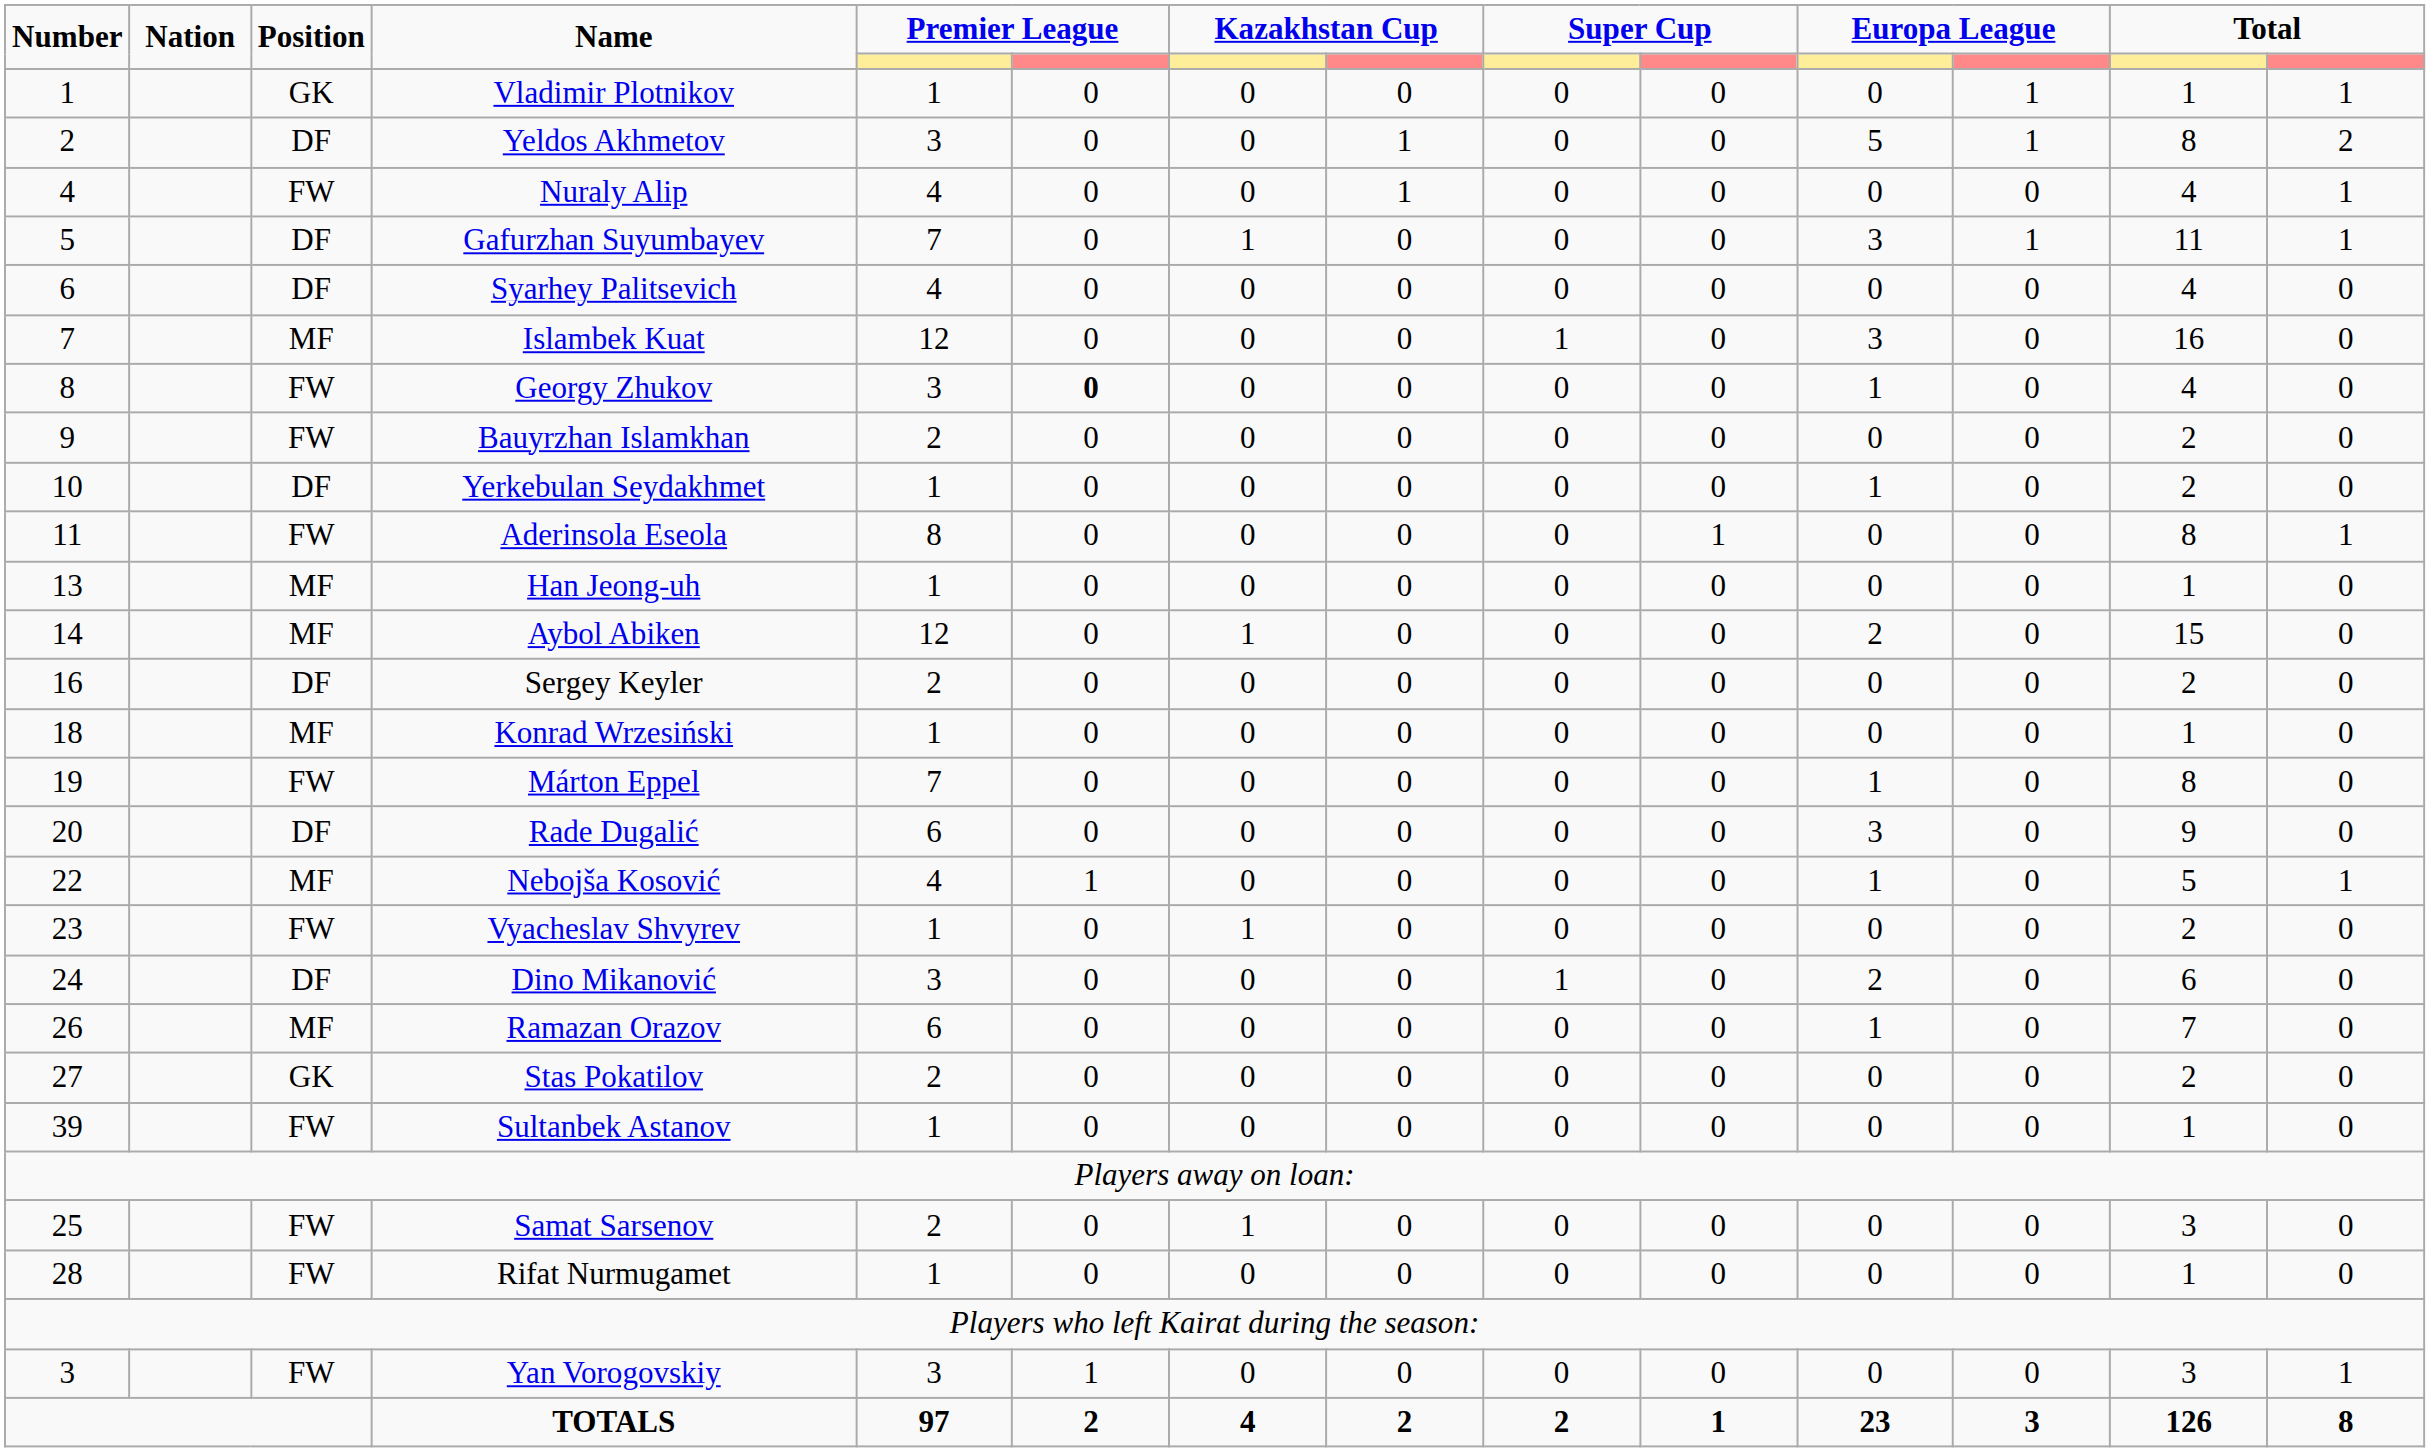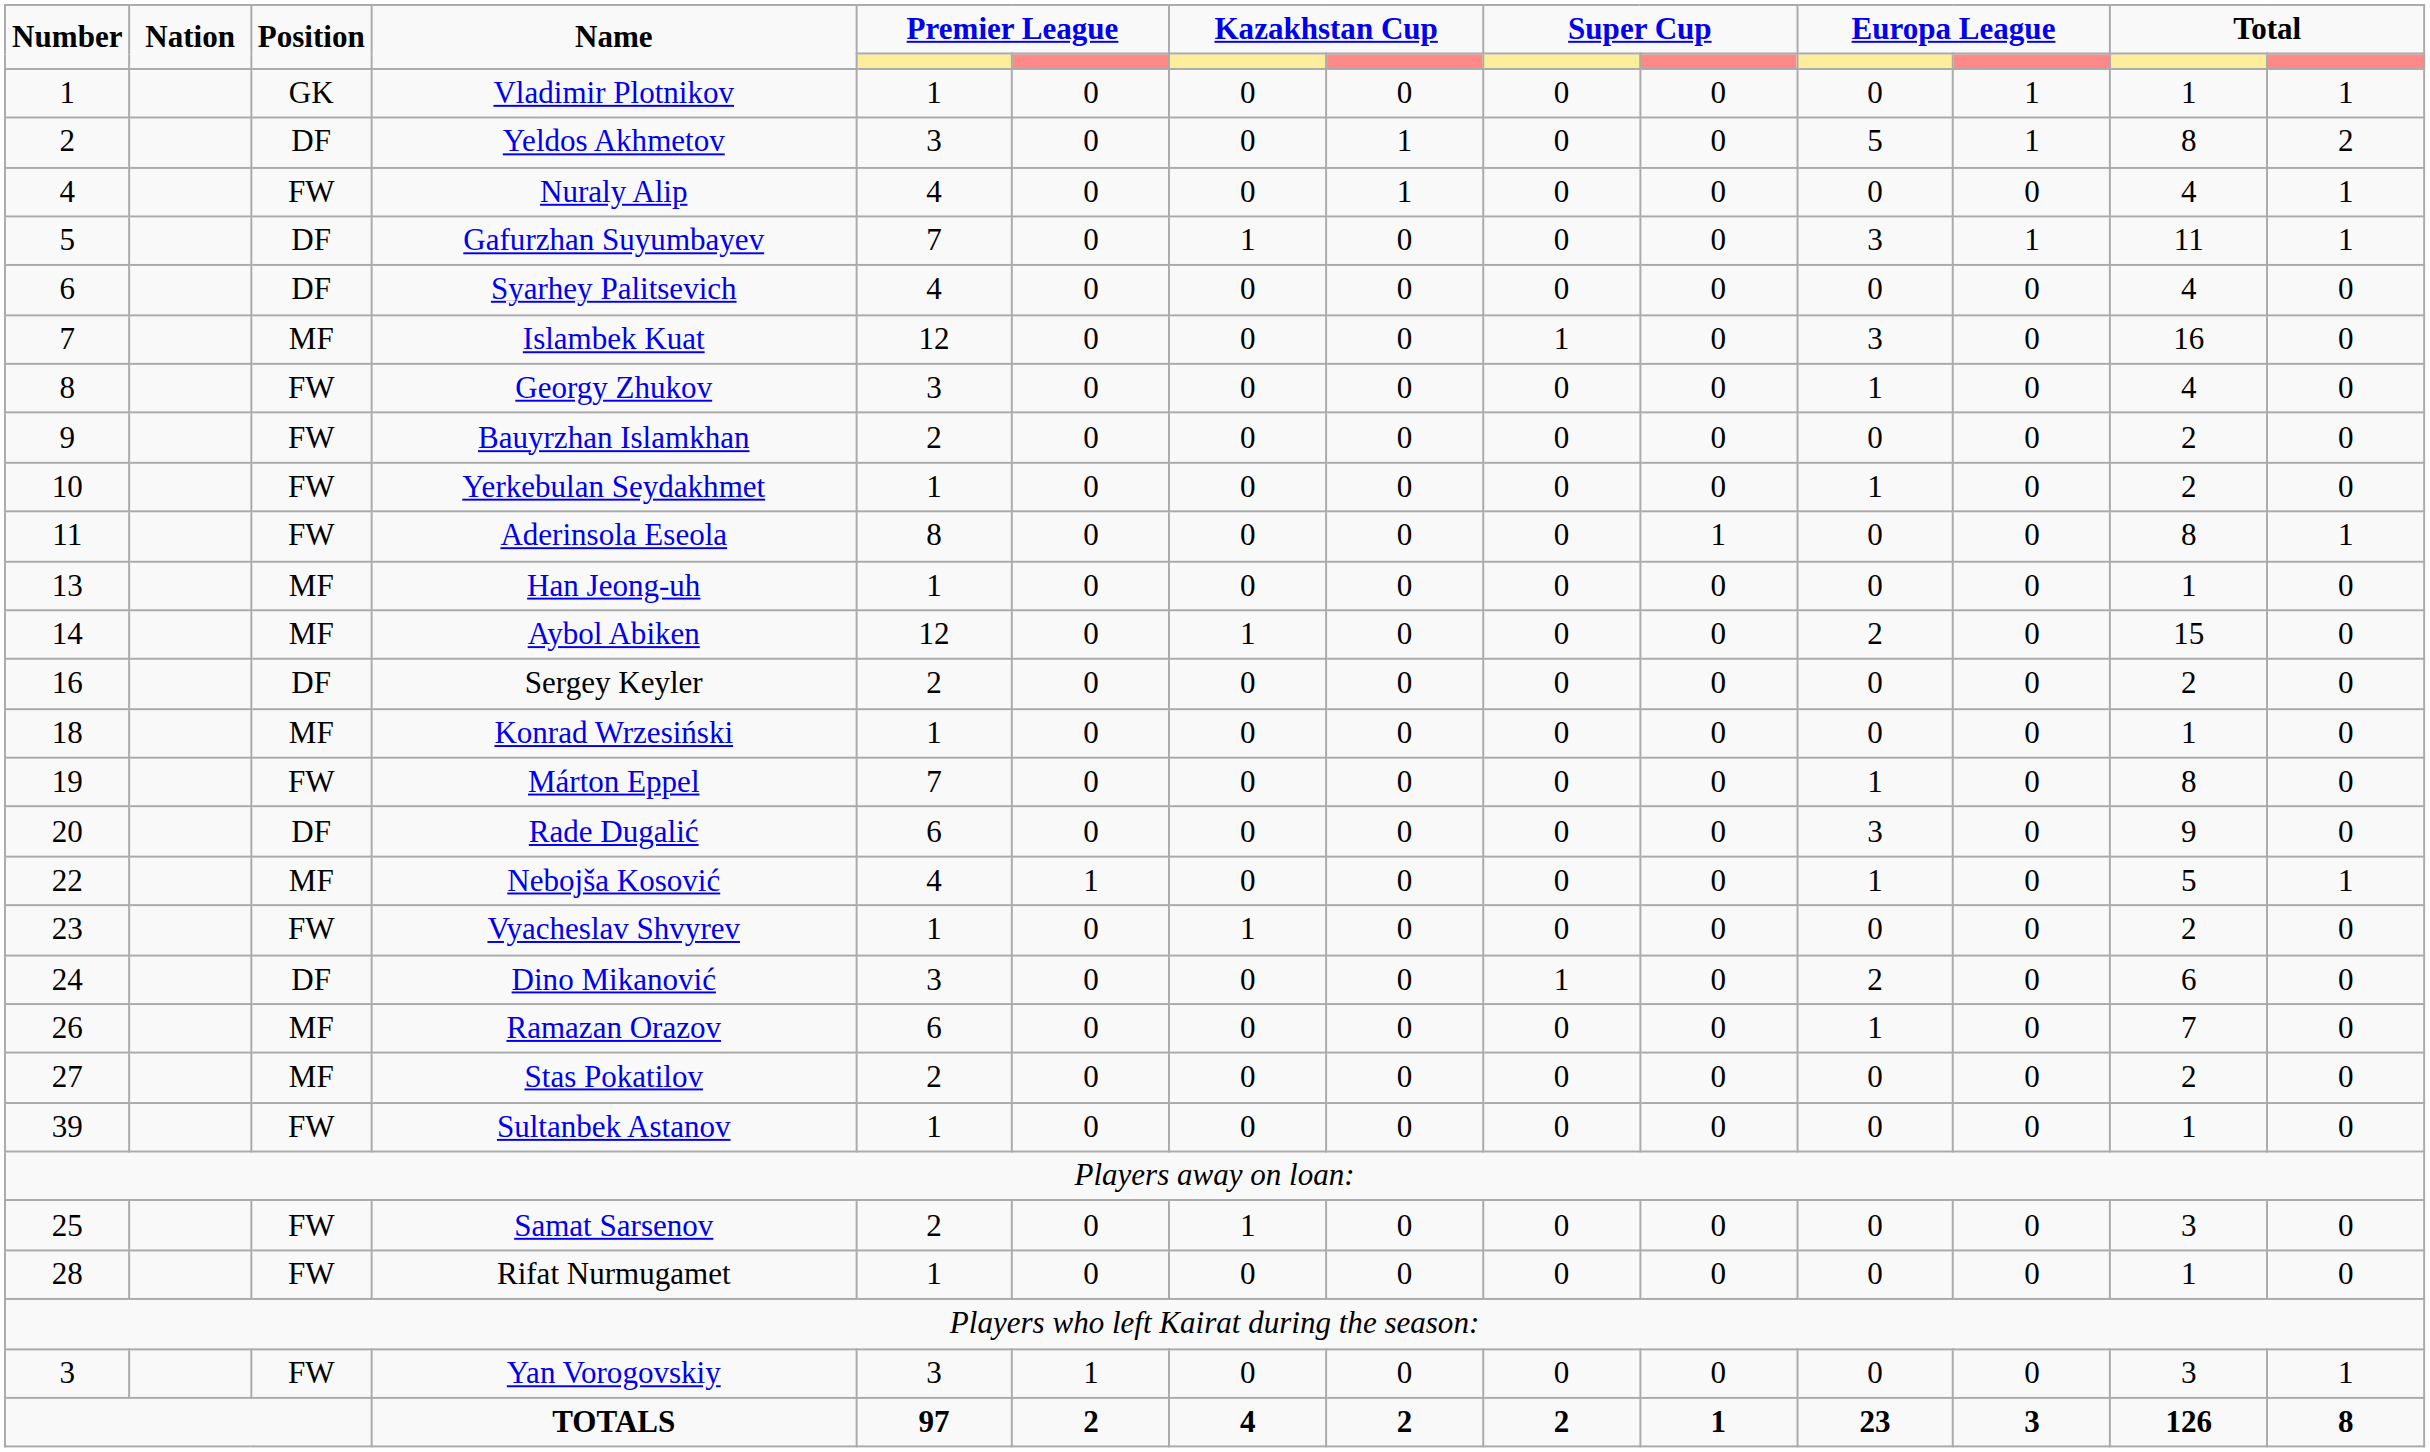Georgy Zhukov | column 6: bold -> normal
Yerkebulan Seydakhmet | Position: DF -> FW
Stas Pokatilov | Position: GK -> MF
